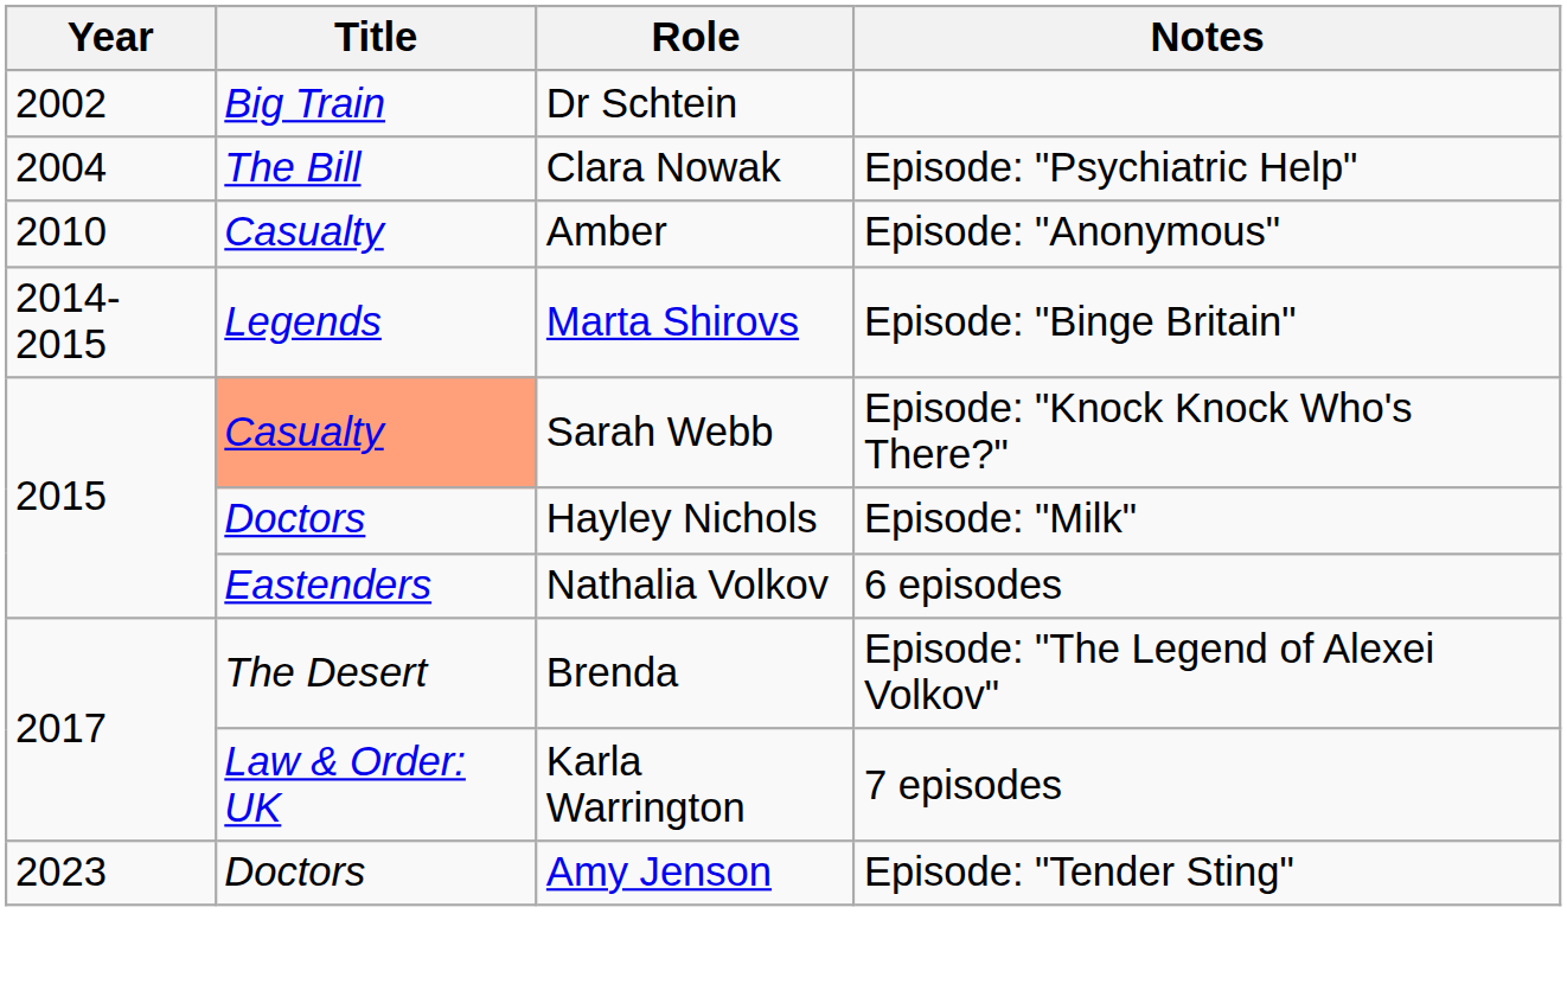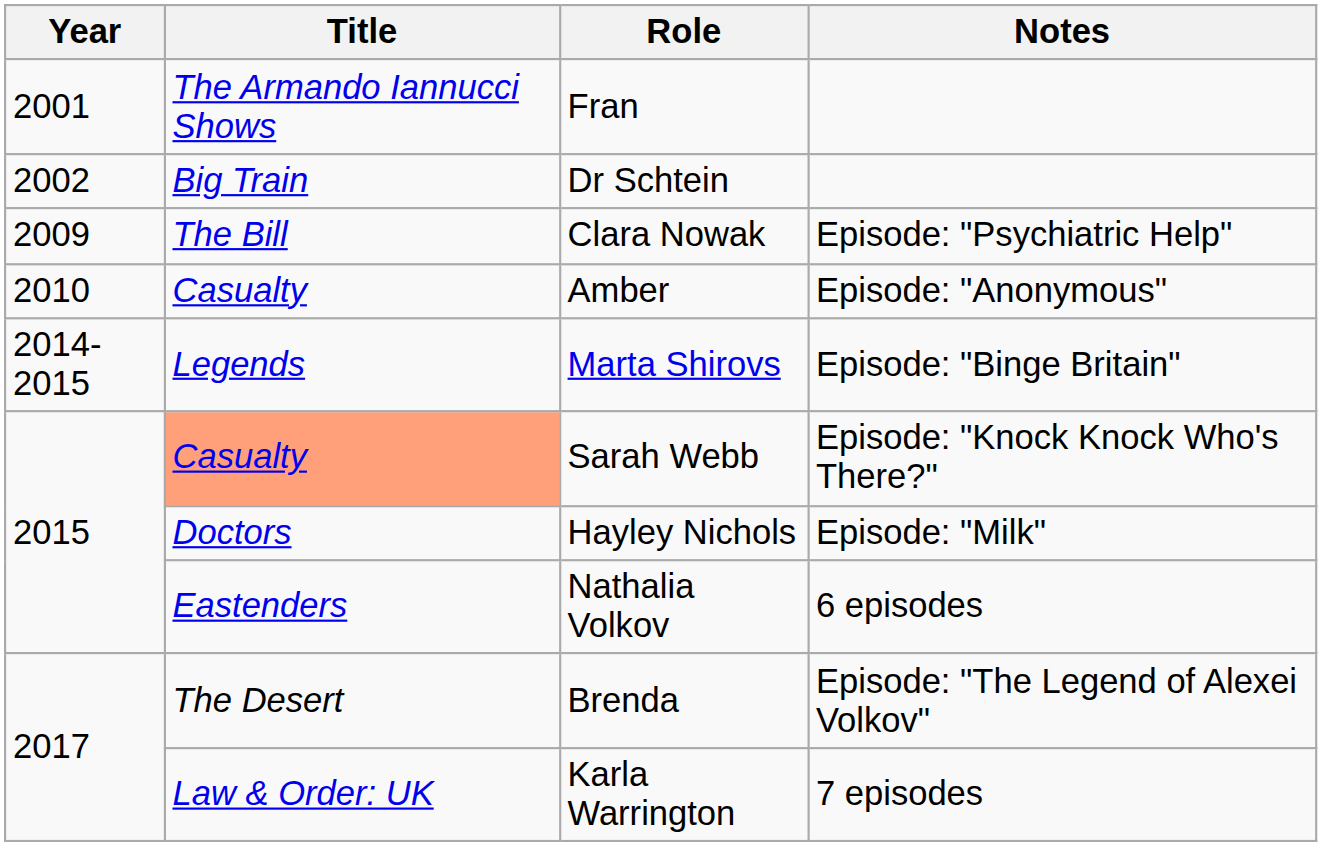+ row: 2001 | The Armando Iannucci Shows | Fran
Clara Nowak | Year: 2004 -> 2009
- row: 2023 | Doctors | Amy Jenson | Episode: "Tender Sting"
